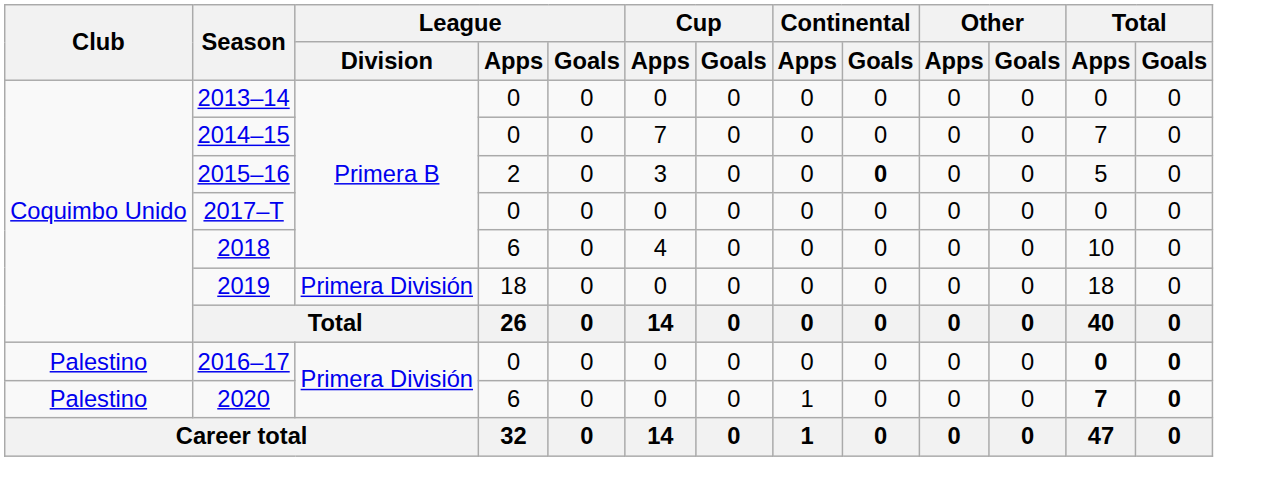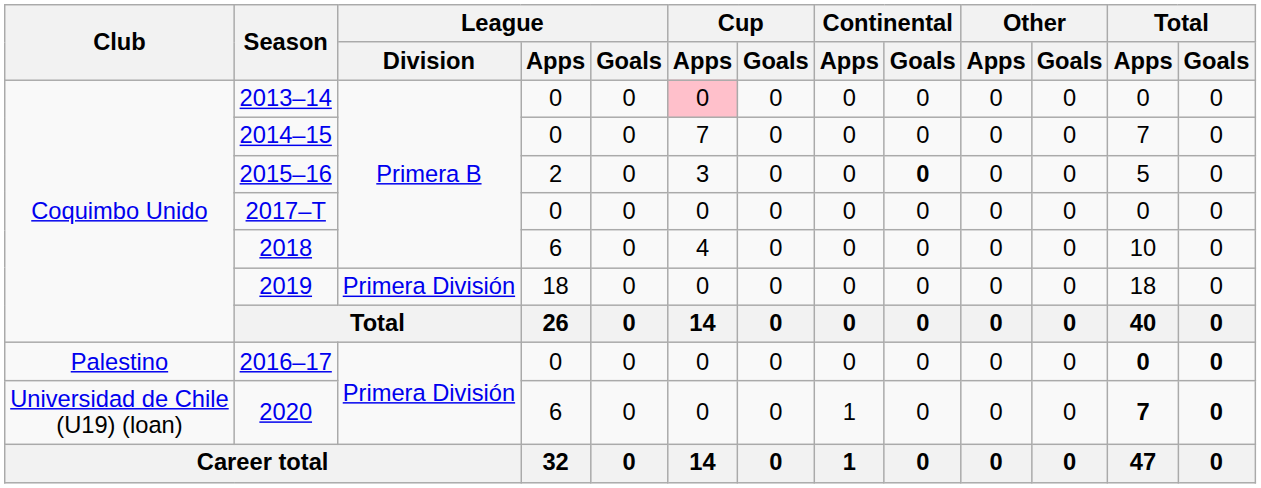2013–14 | Cup / Apps: no background -> pink background
2020 | Club: Palestino -> Universidad de Chile (U19) (loan)
